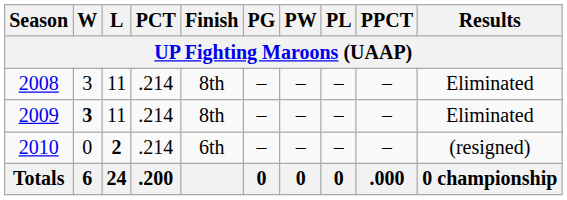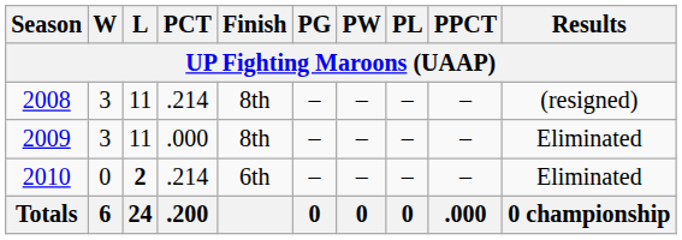2008 | Results: Eliminated -> (resigned)
2009 | W: bold -> normal
2009 | PCT: .214 -> .000
2010 | Results: (resigned) -> Eliminated
